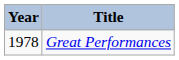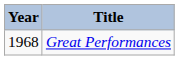Great Performances | Year: 1978 -> 1968
